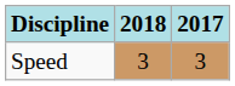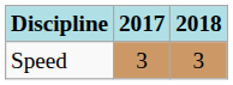columns swapped: 2017 <-> 2018
